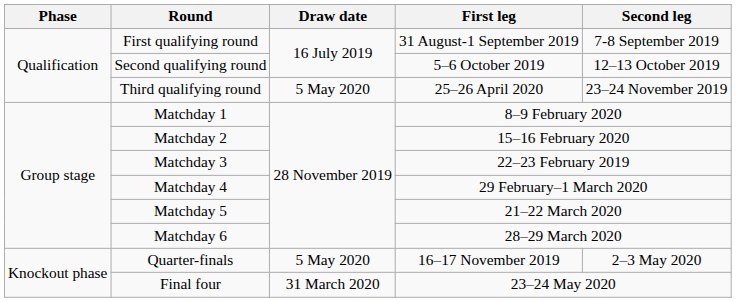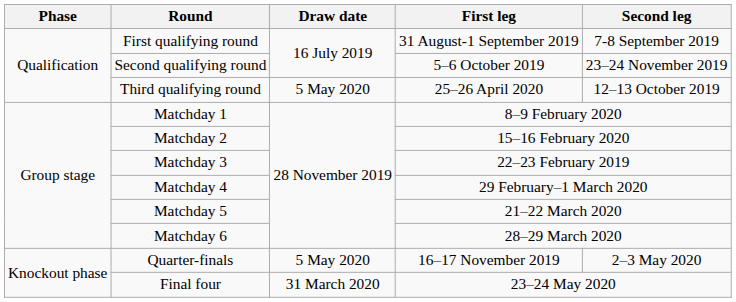Second qualifying round | Second leg: 12–13 October 2019 -> 23–24 November 2019
Third qualifying round | Second leg: 23–24 November 2019 -> 12–13 October 2019
